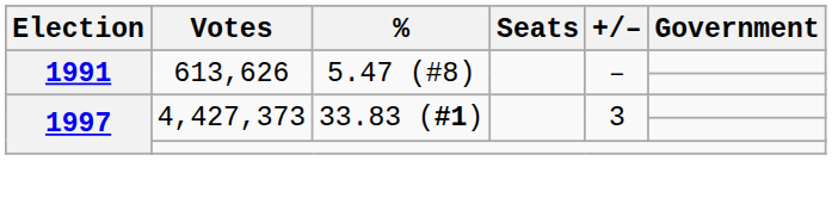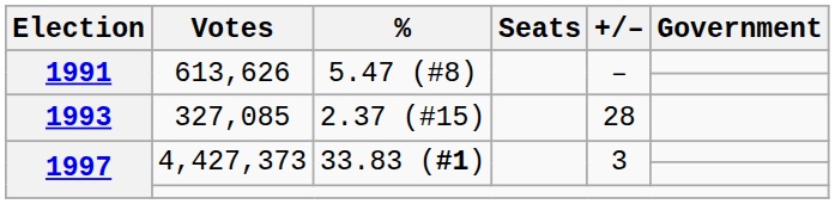+ row: 1993 | 327,085 | 2.37 (#15) | 28
